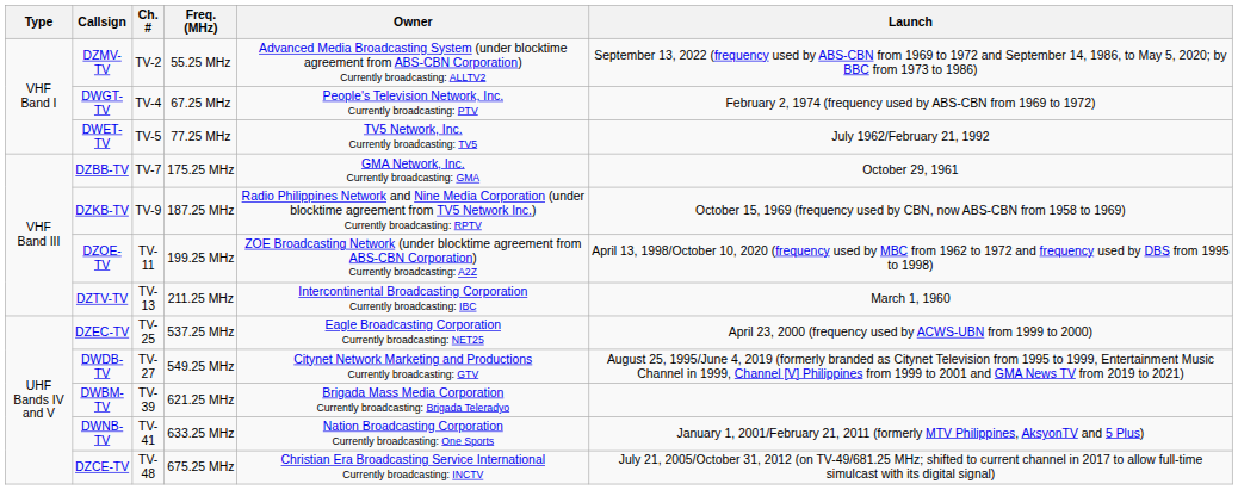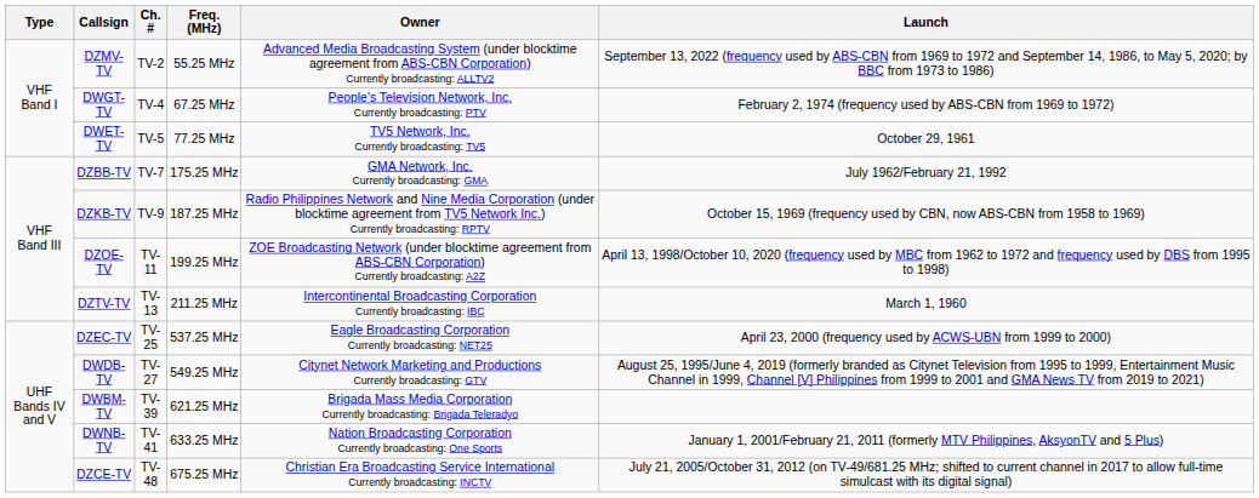DWET-TV | Launch: July 1962/February 21, 1992 -> October 29, 1961
DZBB-TV | Launch: October 29, 1961 -> July 1962/February 21, 1992
